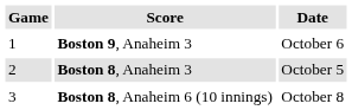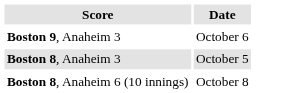- column: Game | 1 | 2 | 3
